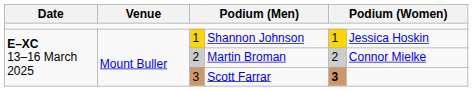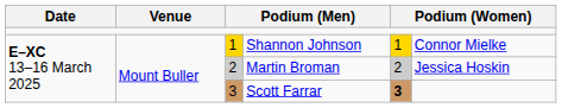Shannon Johnson | column 6: Jessica Hoskin -> Connor Mielke
Martin Broman | column 6: Connor Mielke -> Jessica Hoskin
